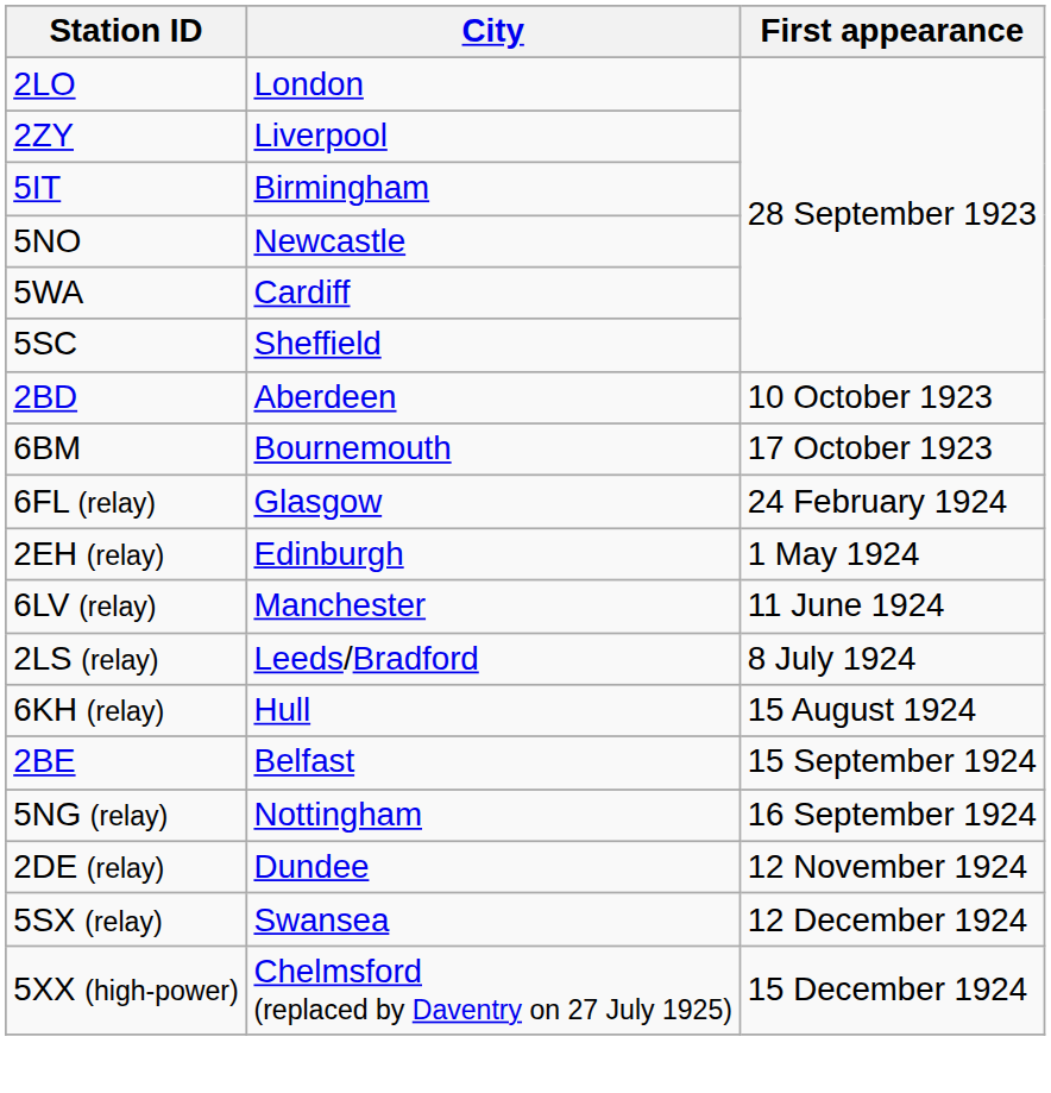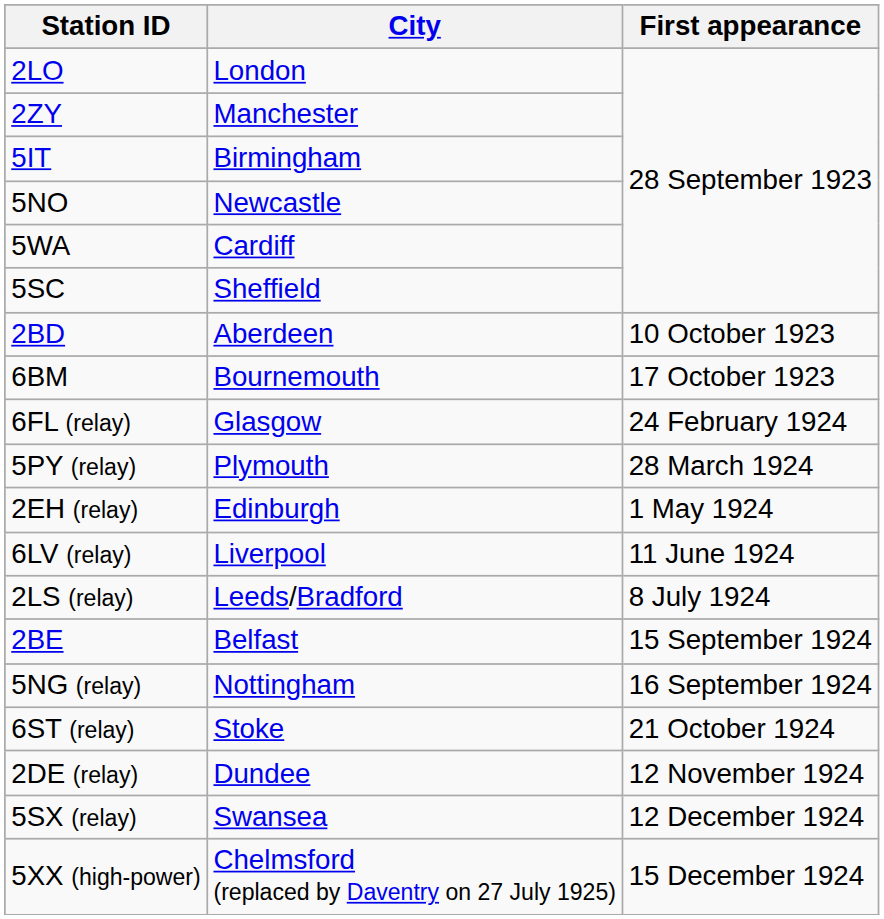2ZY | City: Liverpool -> Manchester
+ row: 5PY (relay) | Plymouth | 28 March 1924
6LV (relay) | City: Manchester -> Liverpool
- row: 6KH (relay) | Hull | 15 August 1924
+ row: 6ST (relay) | Stoke | 21 October 1924
